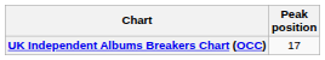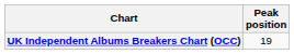UK Independent Albums Breakers Chart (OCC) | Peak position: 17 -> 19
